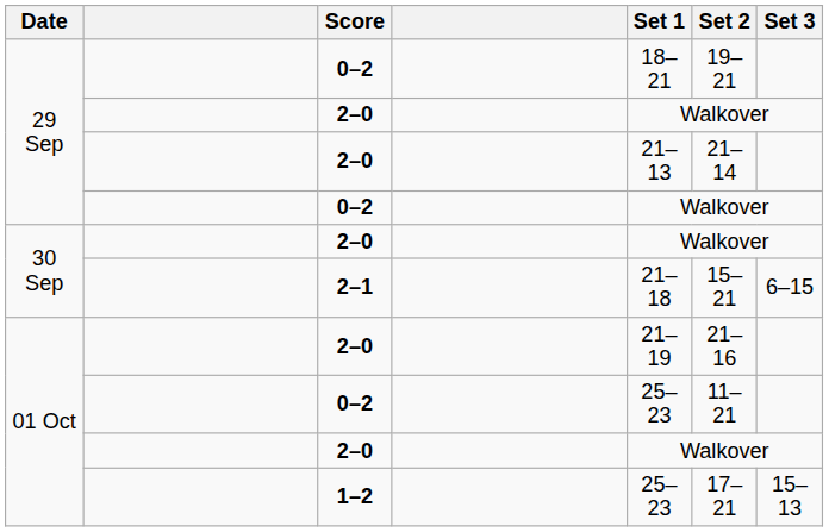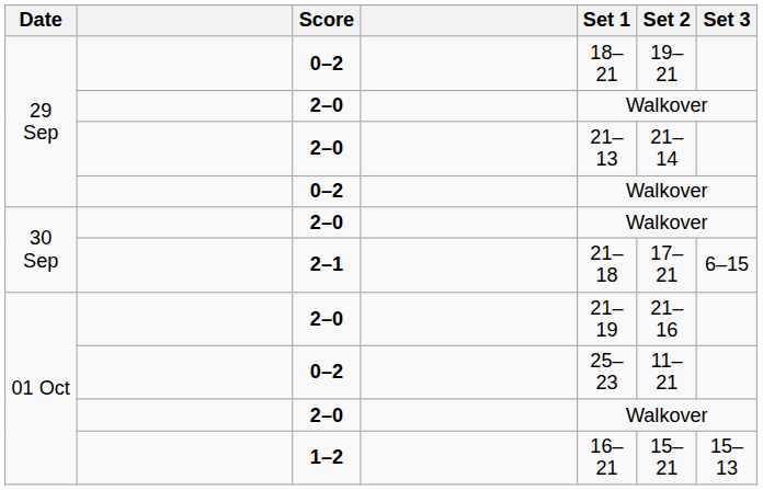2–1 | Set 2: 15–21 -> 17–21
1–2 | Set 1: 25–23 -> 16–21
1–2 | Set 2: 17–21 -> 15–21
